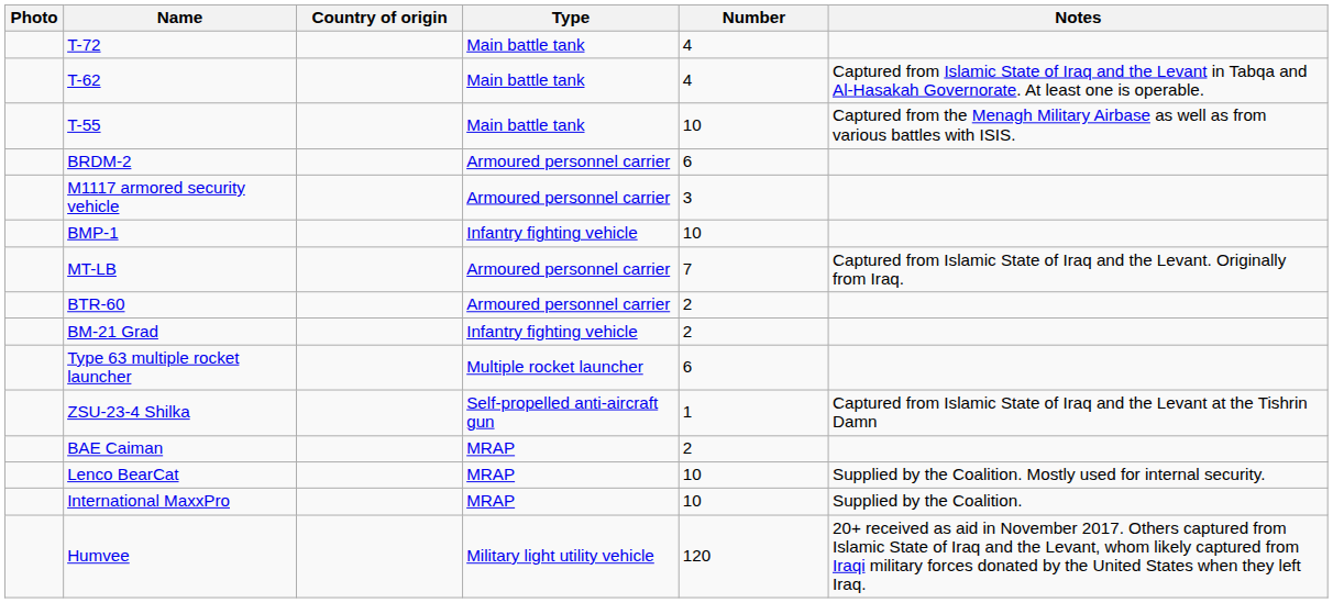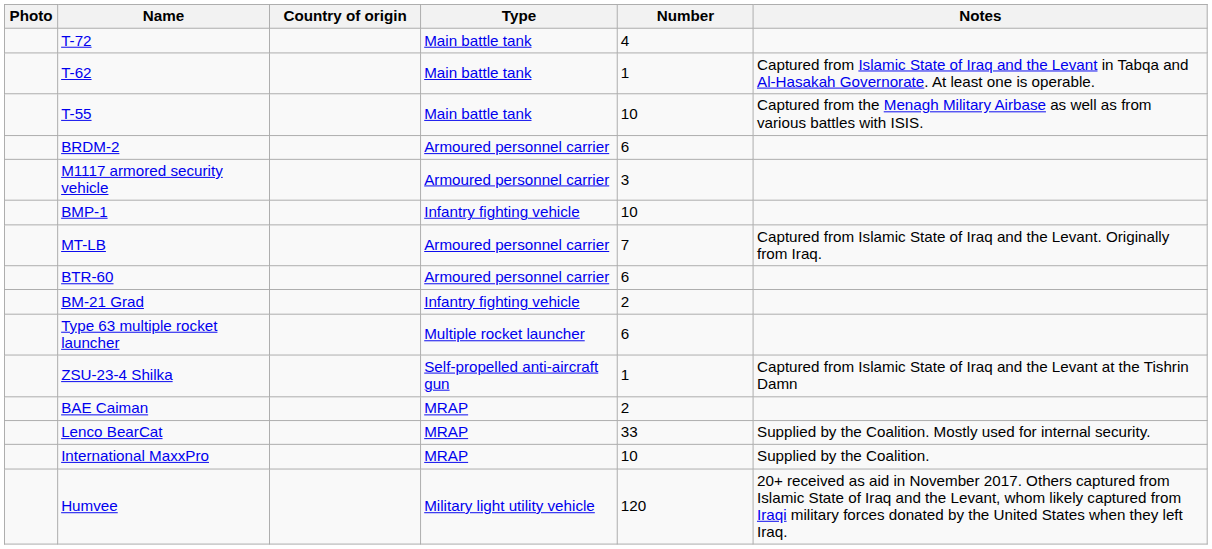T-62 | Number: 4 -> 1
BTR-60 | Number: 2 -> 6
Lenco BearCat | Number: 10 -> 33
